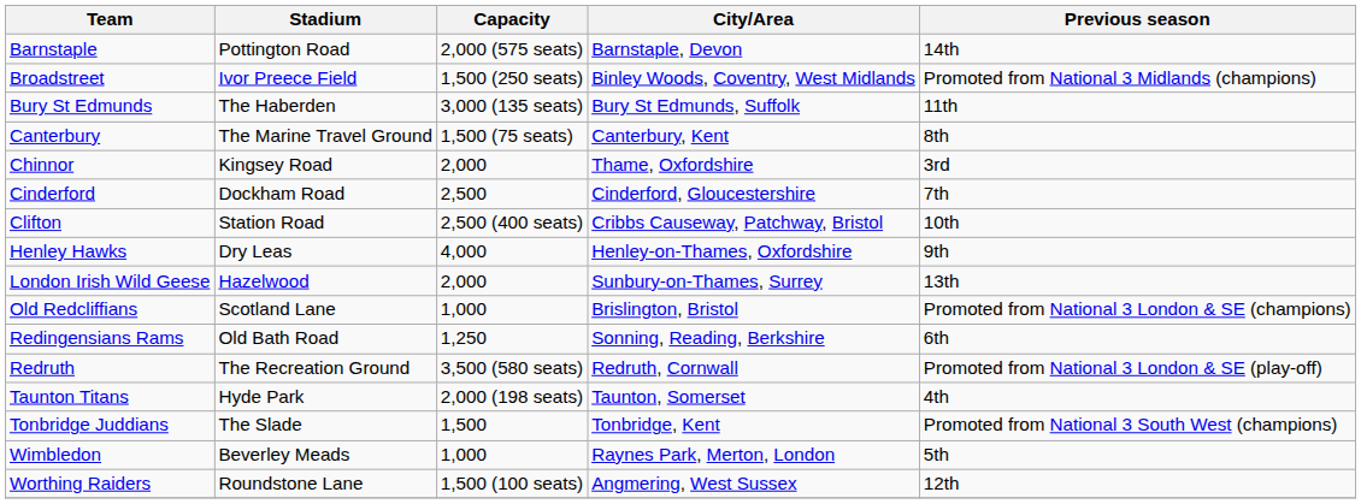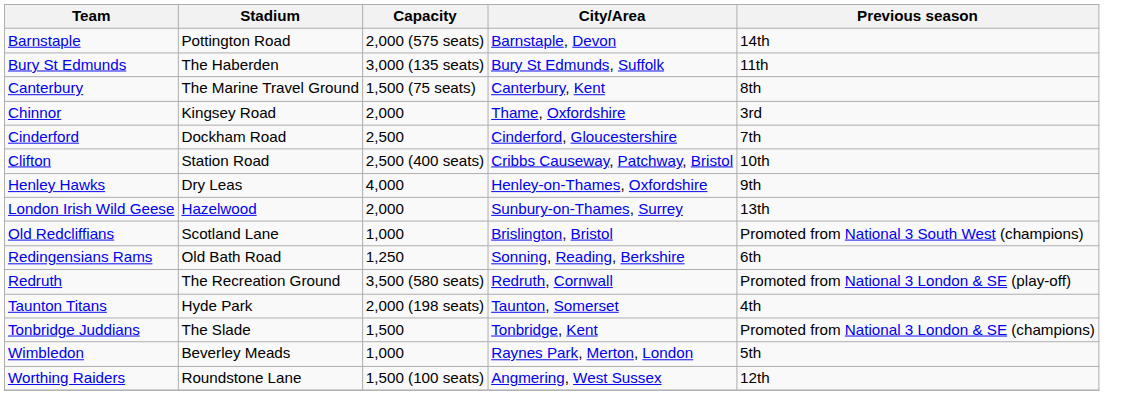- row: Broadstreet | Ivor Preece Field | 1,500 (250 seats) | Binley Woods, Coventry, West Midlands | Promoted from National 3 Midlands (champions)
Old Redcliffians | Previous season: Promoted from National 3 London & SE (champions) -> Promoted from National 3 South West (champions)
Tonbridge Juddians | Previous season: Promoted from National 3 South West (champions) -> Promoted from National 3 London & SE (champions)
